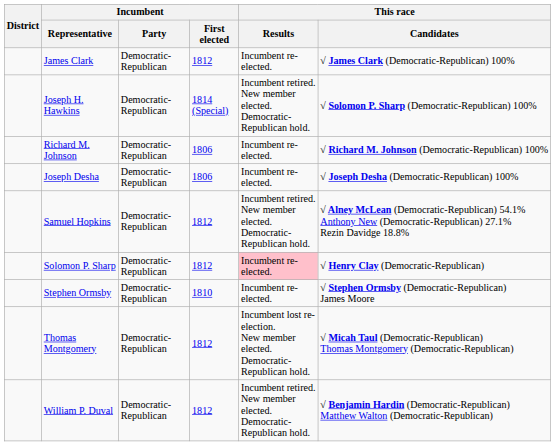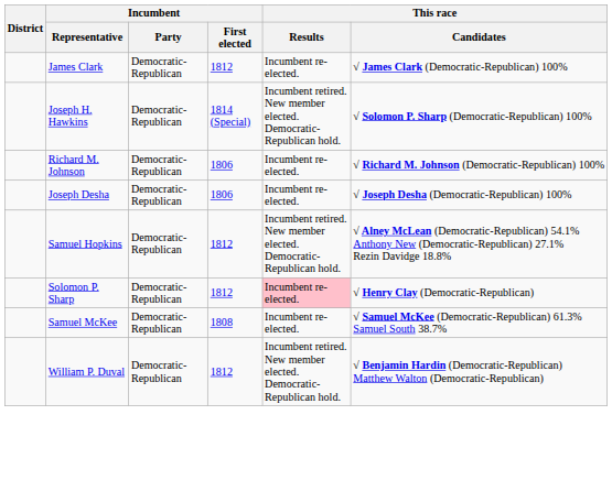+ row: Samuel McKee | Democratic-Republican | 1808 | Incumbent re-elected. | √ Samuel McKee (Democratic-Republican) 61.3% Samuel South 38.7%
- row: Stephen Ormsby | Democratic-Republican | 1810 | Incumbent re-elected. | √ Stephen Ormsby (Democratic-Republican) James Moore
- row: Thomas Montgomery | Democratic-Republican | 1812 | Incumbent lost re-election. New member elected. Democratic-Republican hold. | √ Micah Taul (Democratic-Republican) Thomas Montgomery (Democratic-Republican)
